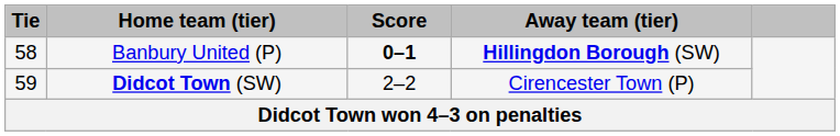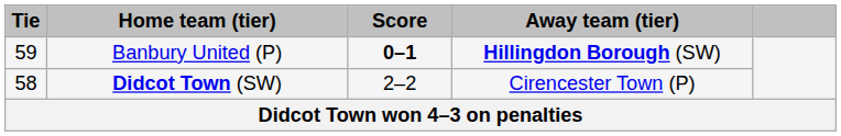Banbury United (P) | Tie: 58 -> 59
Didcot Town (SW) | Tie: 59 -> 58
